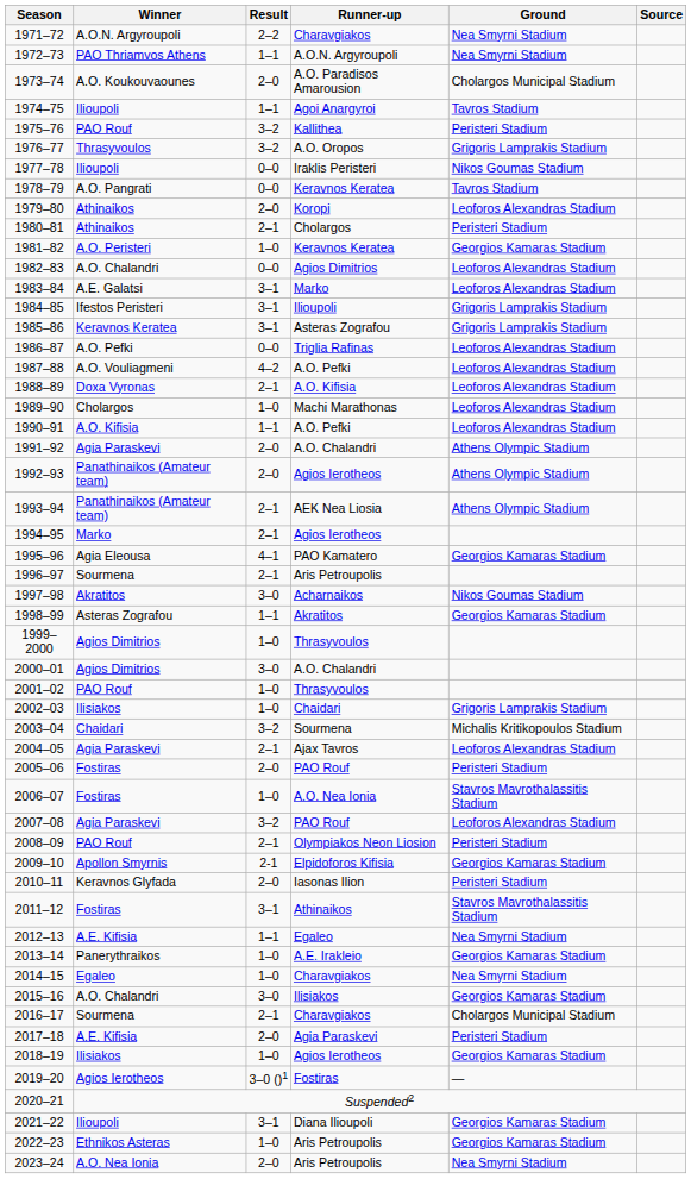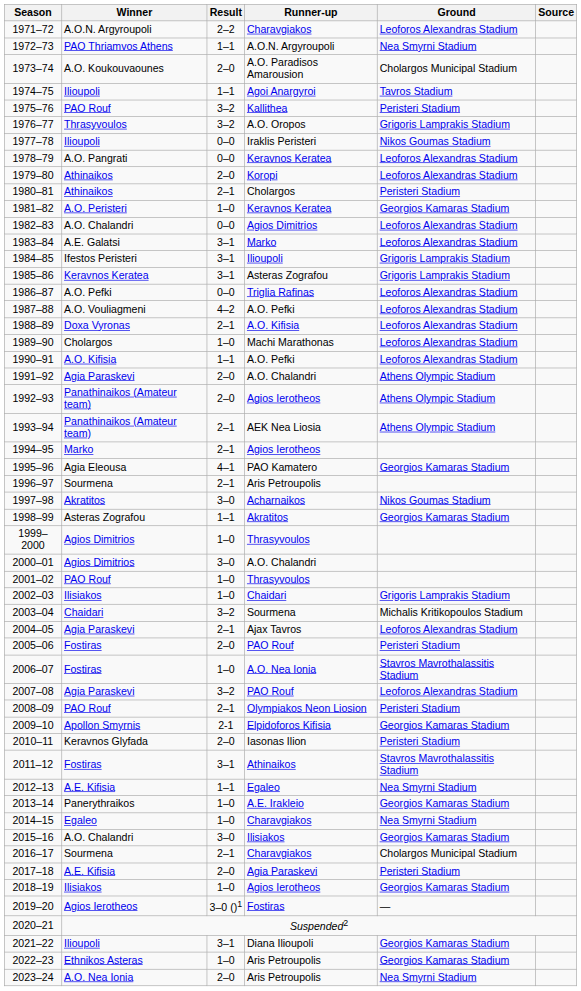1971–72 | Ground: Nea Smyrni Stadium -> Leoforos Alexandras Stadium
1978–79 | Ground: Tavros Stadium -> Leoforos Alexandras Stadium
